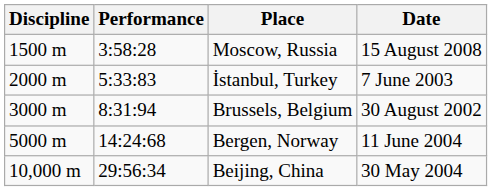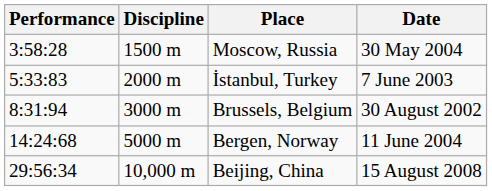columns swapped: Discipline <-> Performance
Moscow, Russia | Date: 15 August 2008 -> 30 May 2004
Beijing, China | Date: 30 May 2004 -> 15 August 2008
